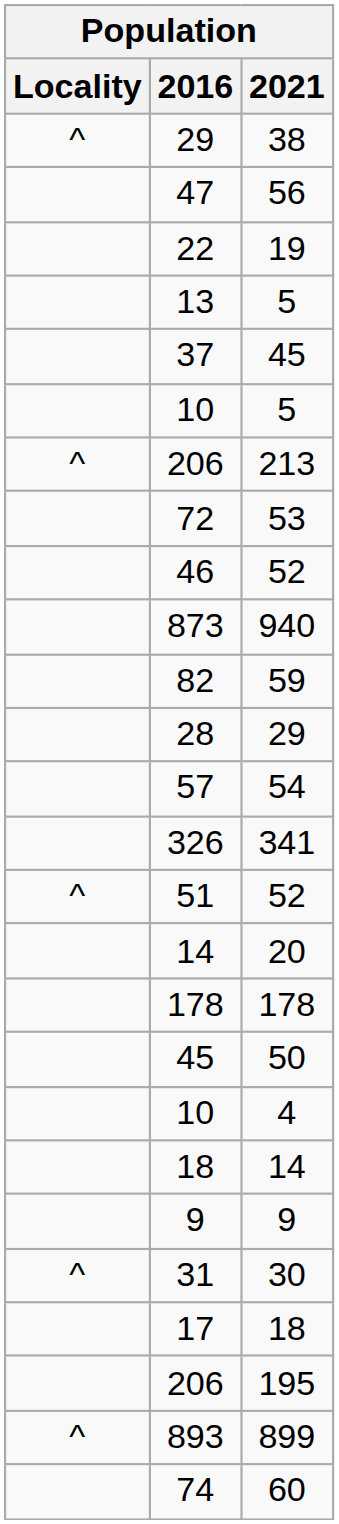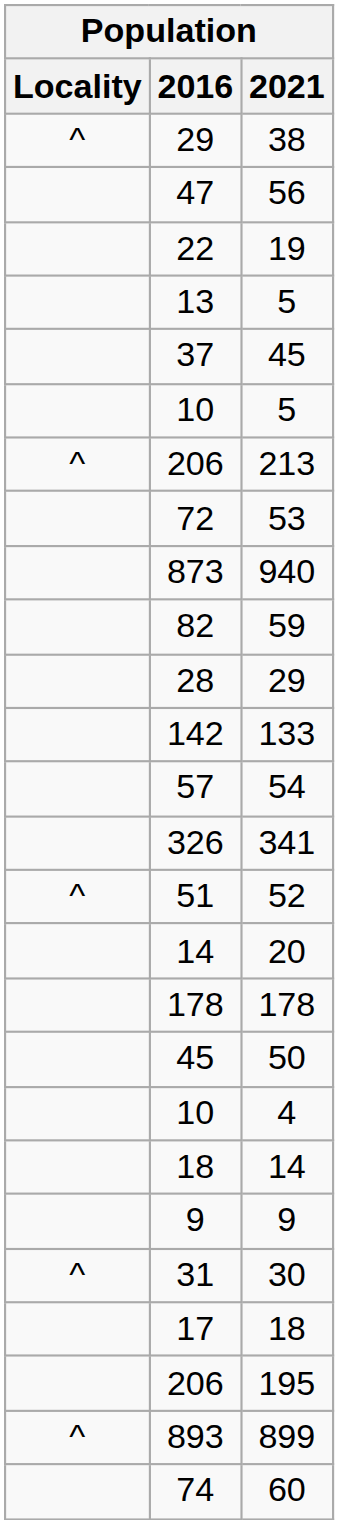- row: 46 | 52
+ row: 142 | 133
